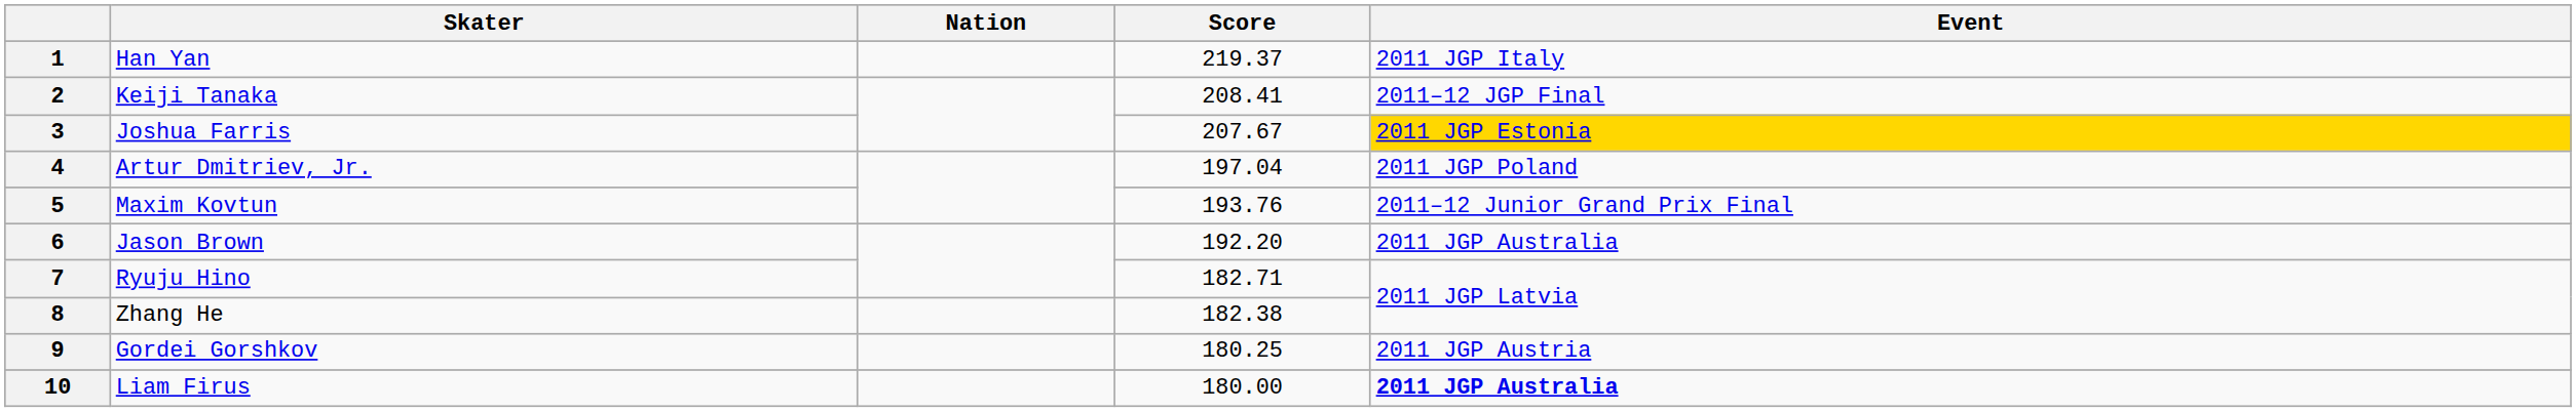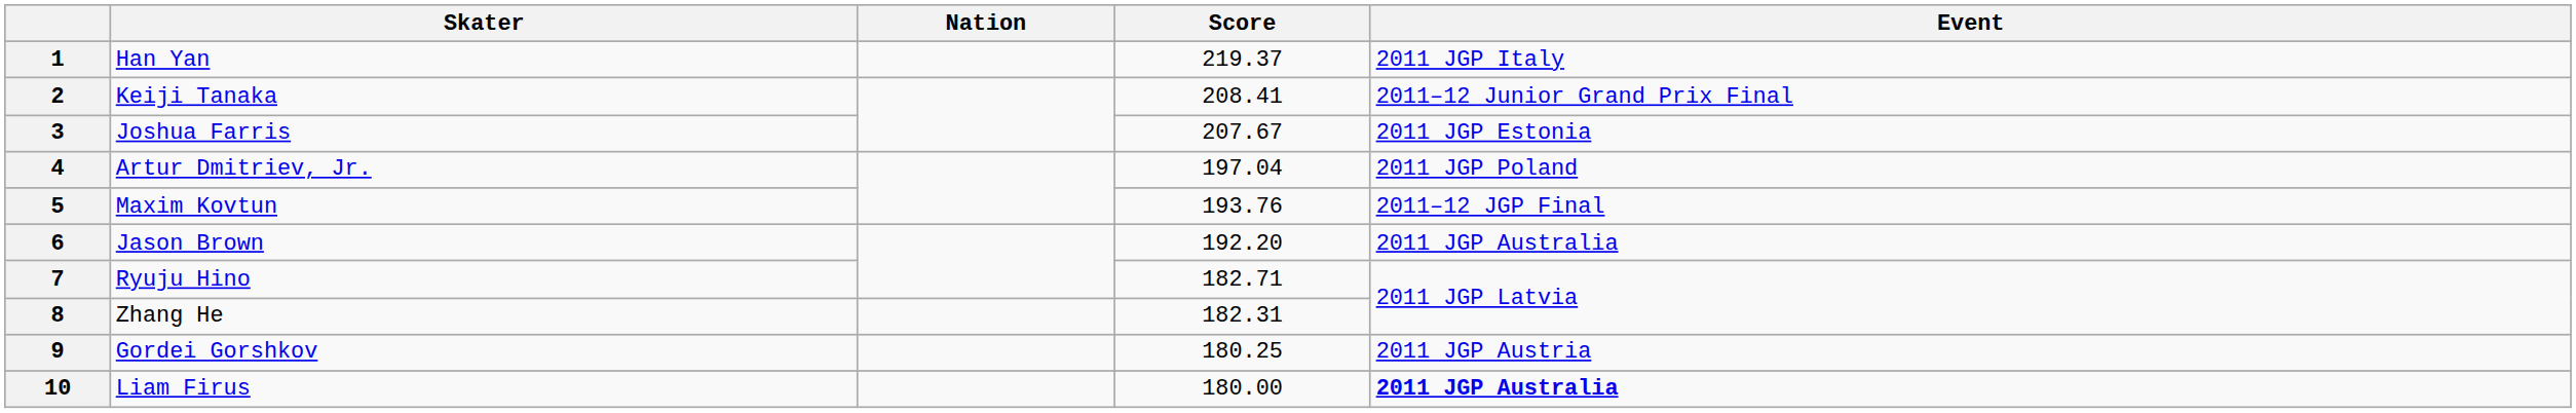2 | Event: 2011–12 JGP Final -> 2011–12 Junior Grand Prix Final
3 | Event: gold background -> no background
5 | Event: 2011–12 Junior Grand Prix Final -> 2011–12 JGP Final
8 | Score: 182.38 -> 182.31
